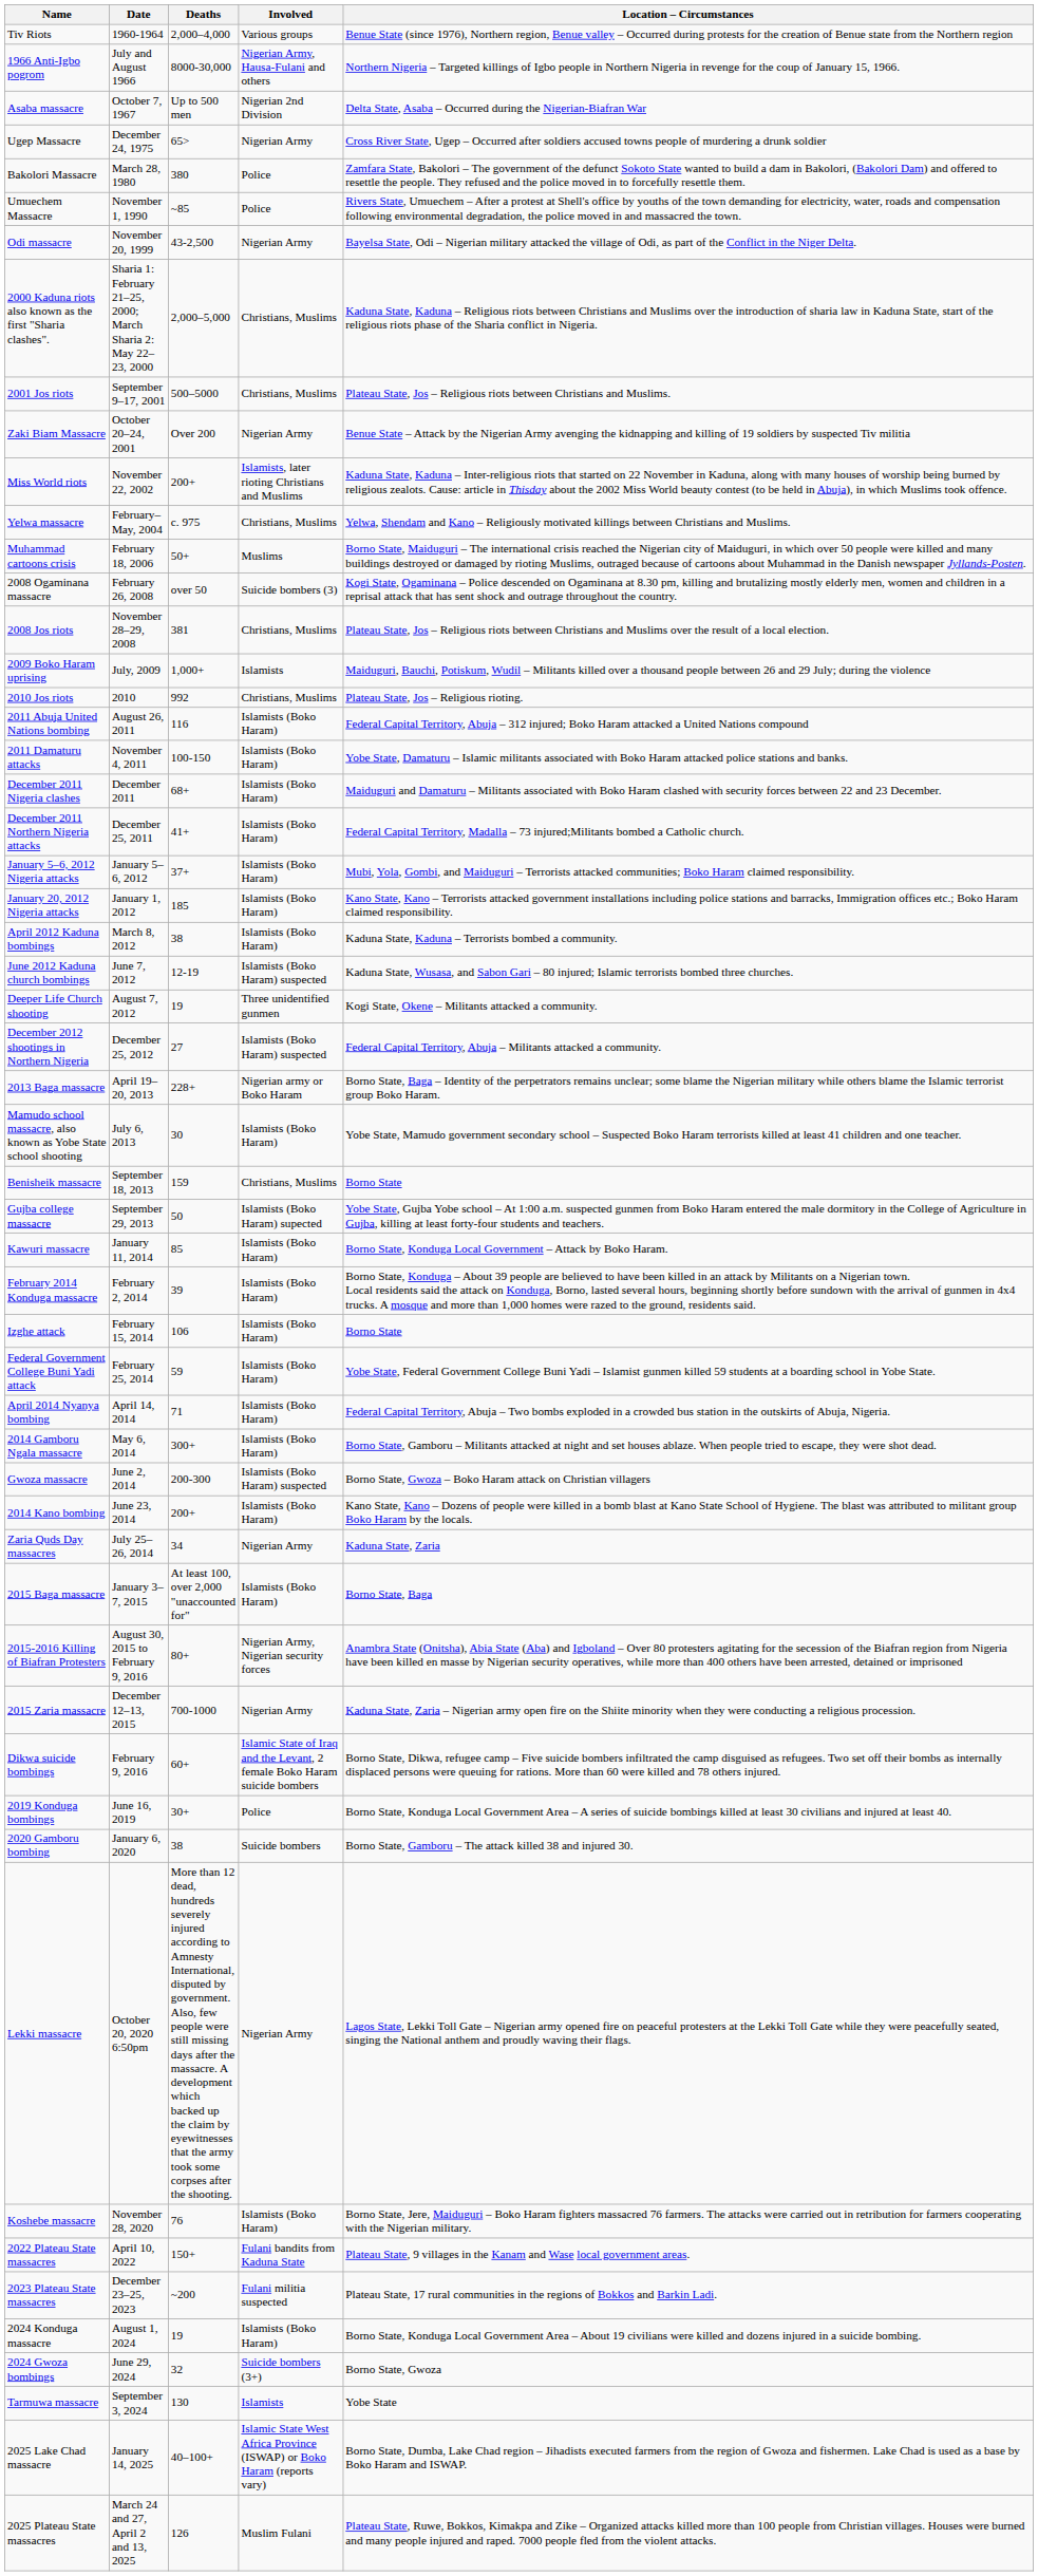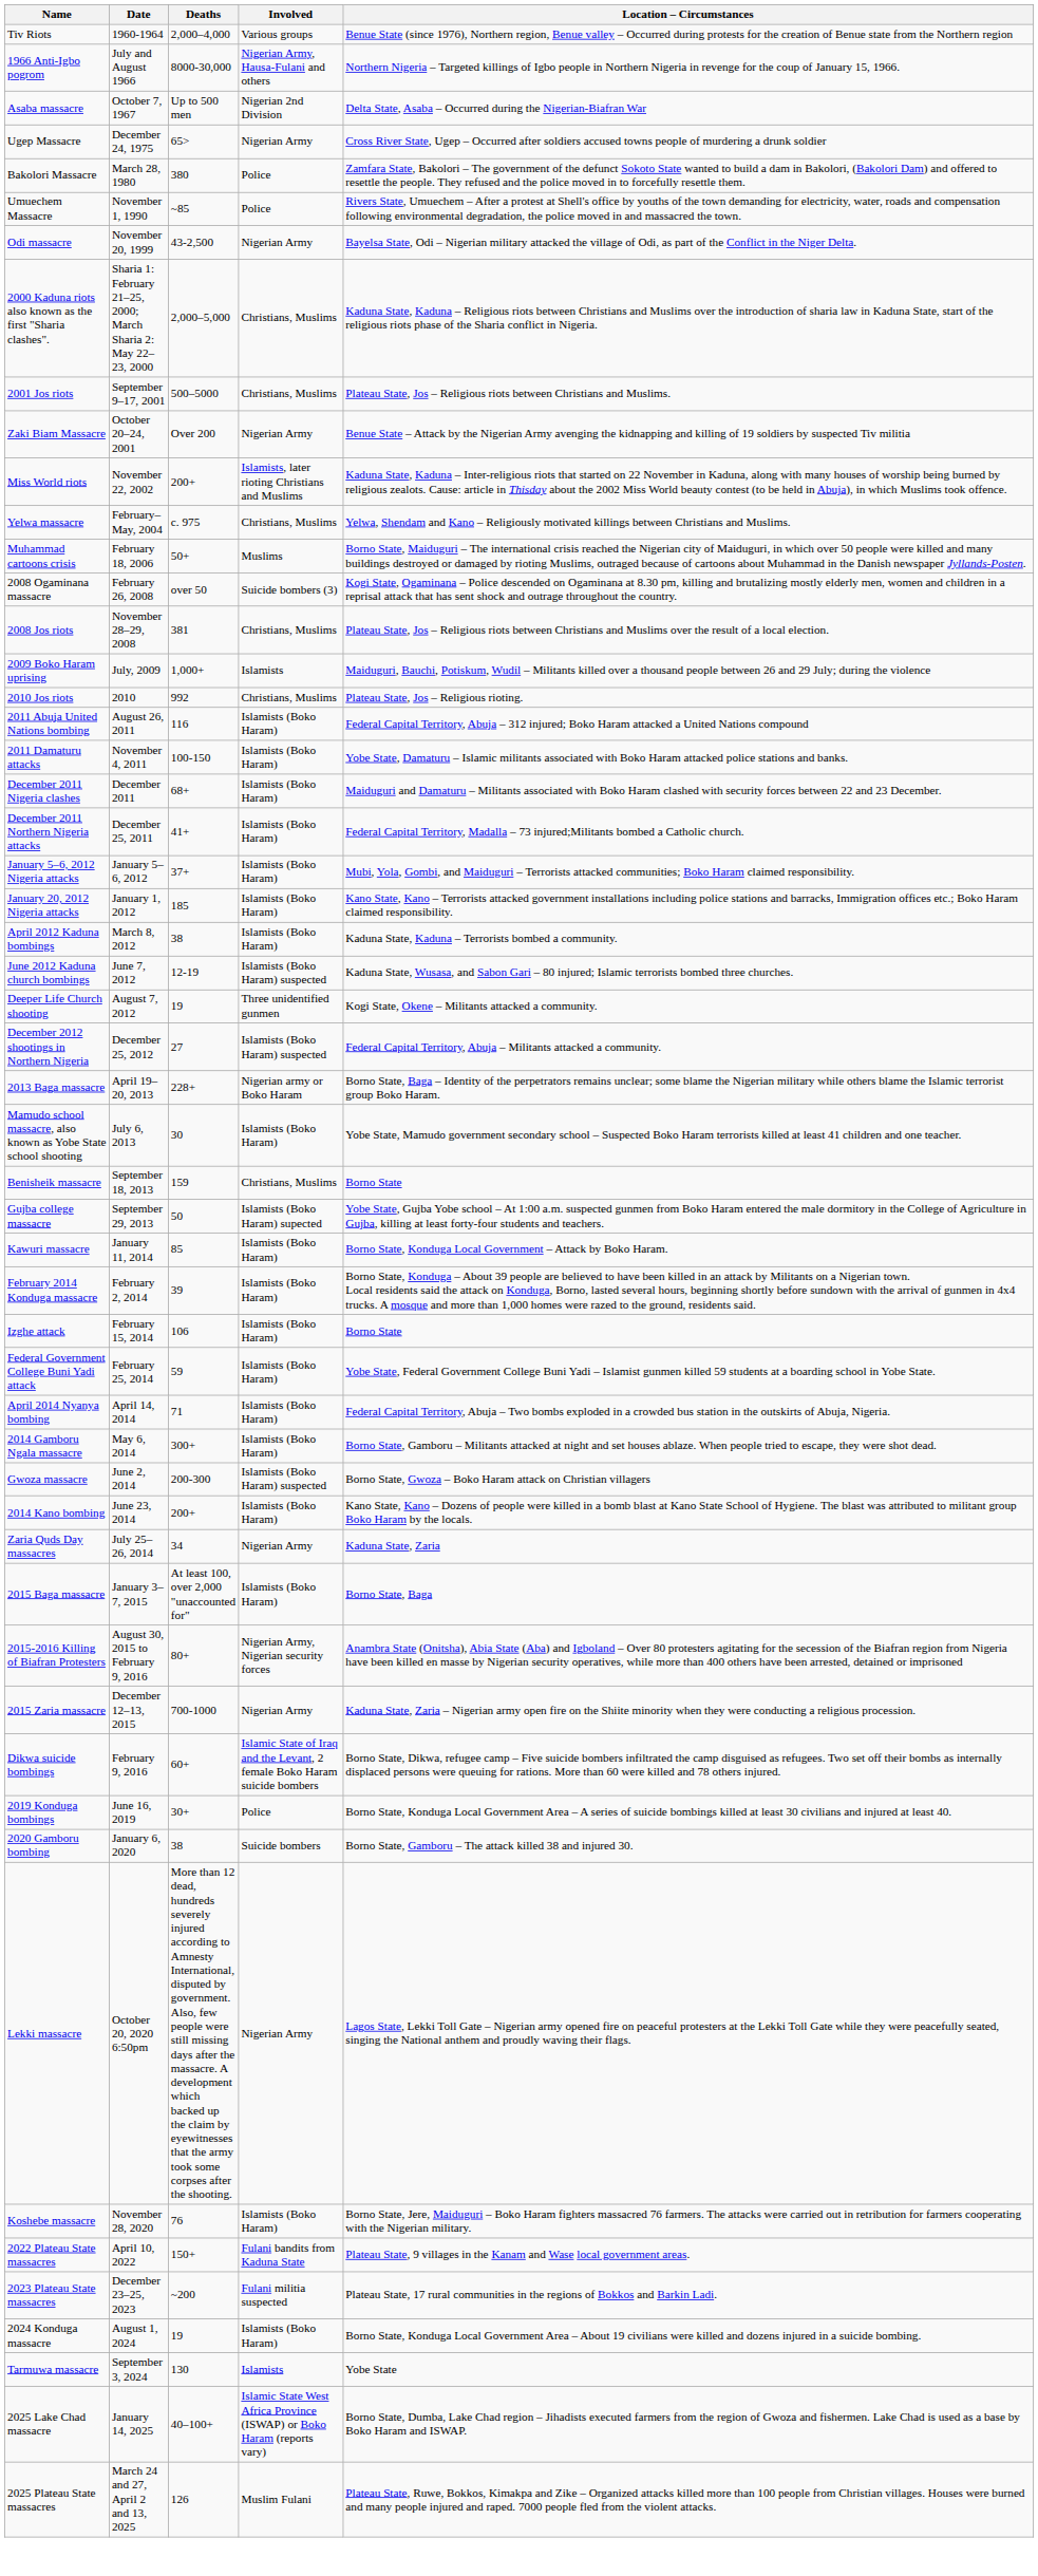- row: 2024 Gwoza bombings | June 29, 2024 | 32 | Suicide bombers (3+) | Borno State, Gwoza
